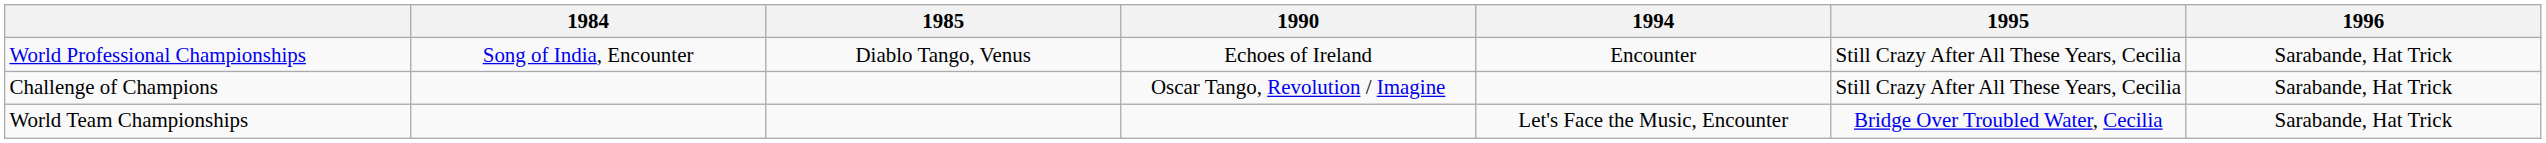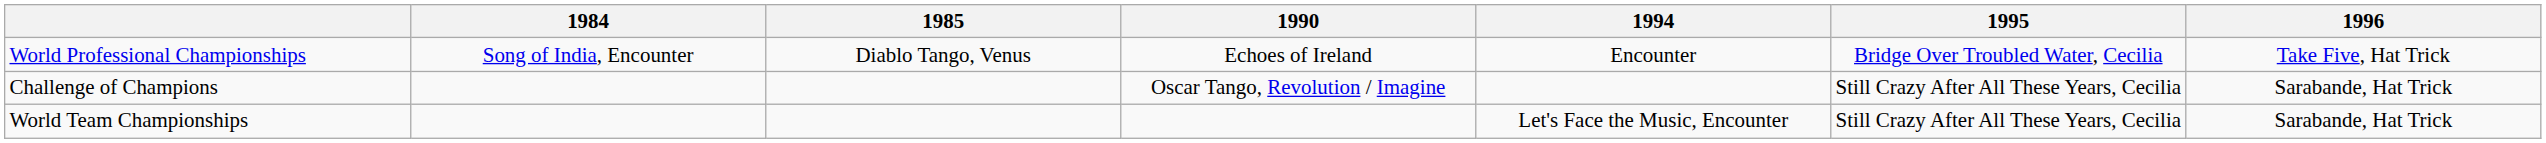World Professional Championships | 1995: Still Crazy After All These Years, Cecilia -> Bridge Over Troubled Water, Cecilia
World Professional Championships | 1996: Sarabande, Hat Trick -> Take Five, Hat Trick
World Team Championships | 1995: Bridge Over Troubled Water, Cecilia -> Still Crazy After All These Years, Cecilia
